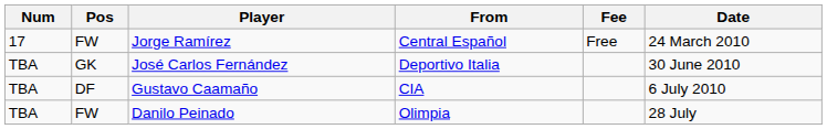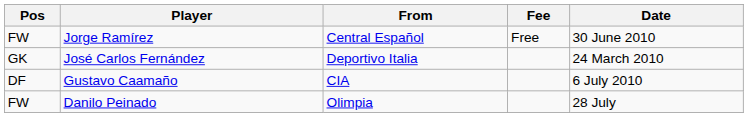- column: Num | 17 | TBA | TBA | TBA
Jorge Ramírez | Date: 24 March 2010 -> 30 June 2010
José Carlos Fernández | Date: 30 June 2010 -> 24 March 2010
